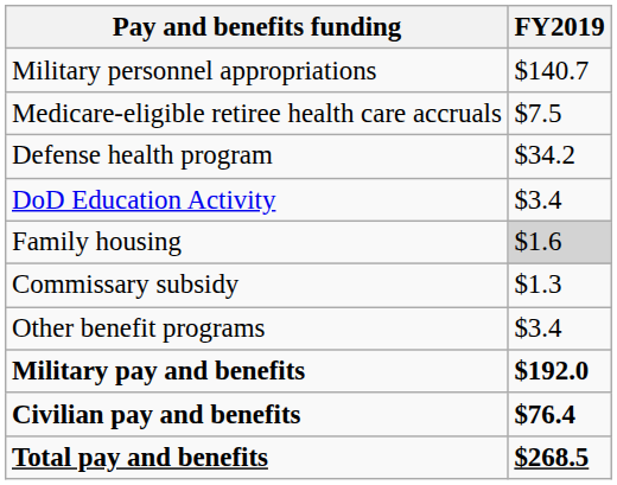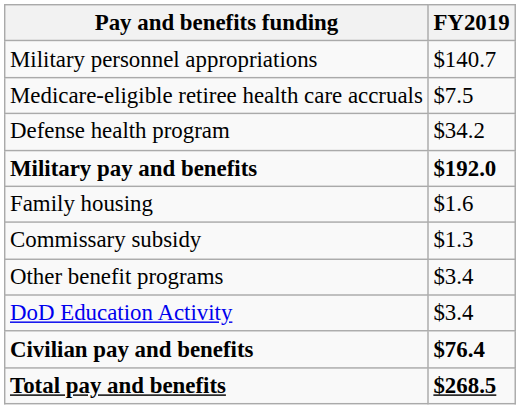rows swapped: DoD Education Activity <-> Military pay and benefits
Family housing | FY2019: lightgrey background -> no background
